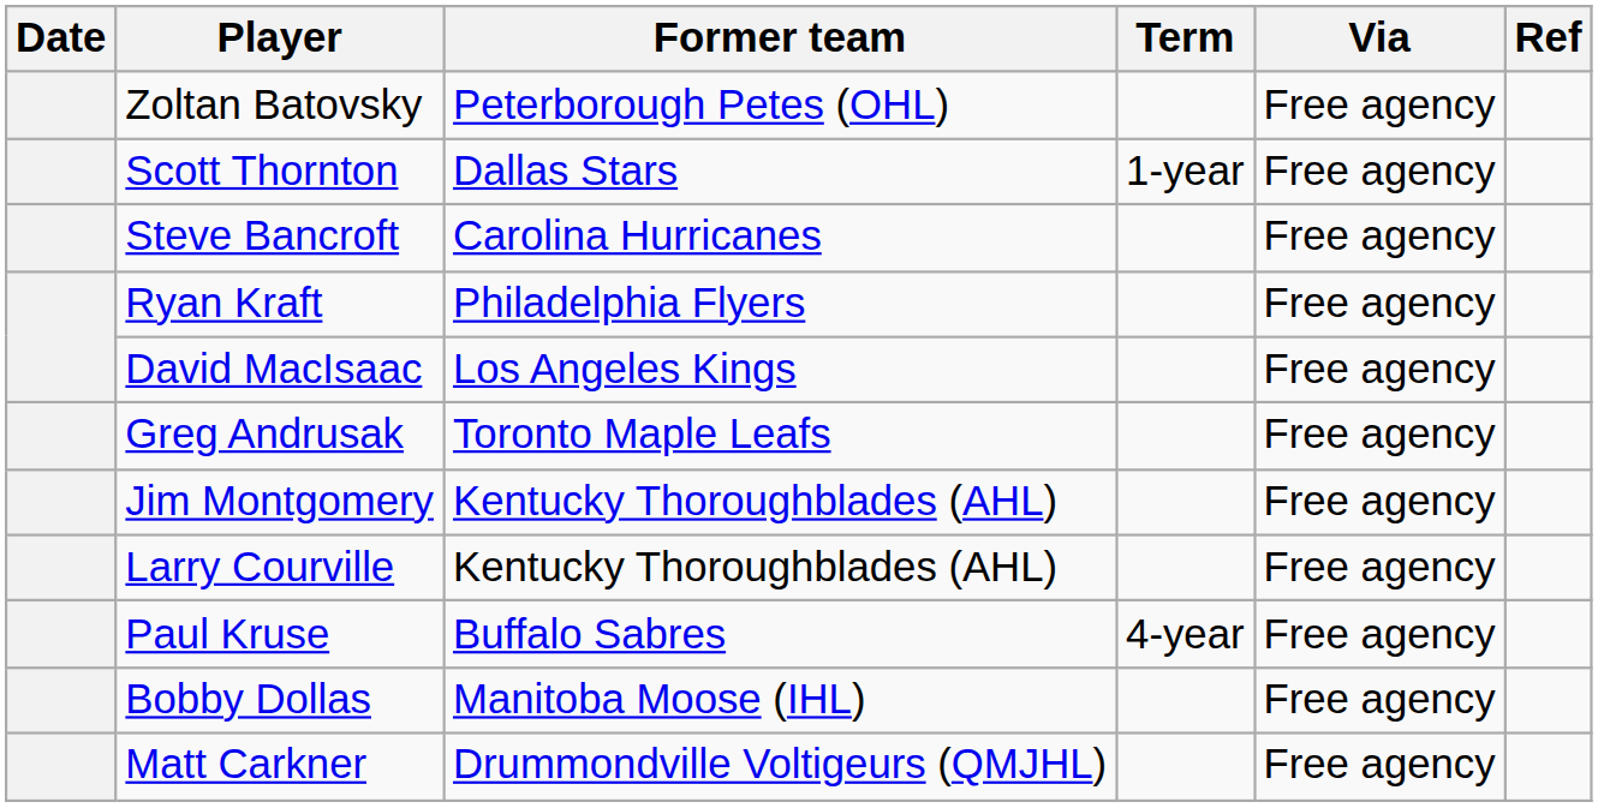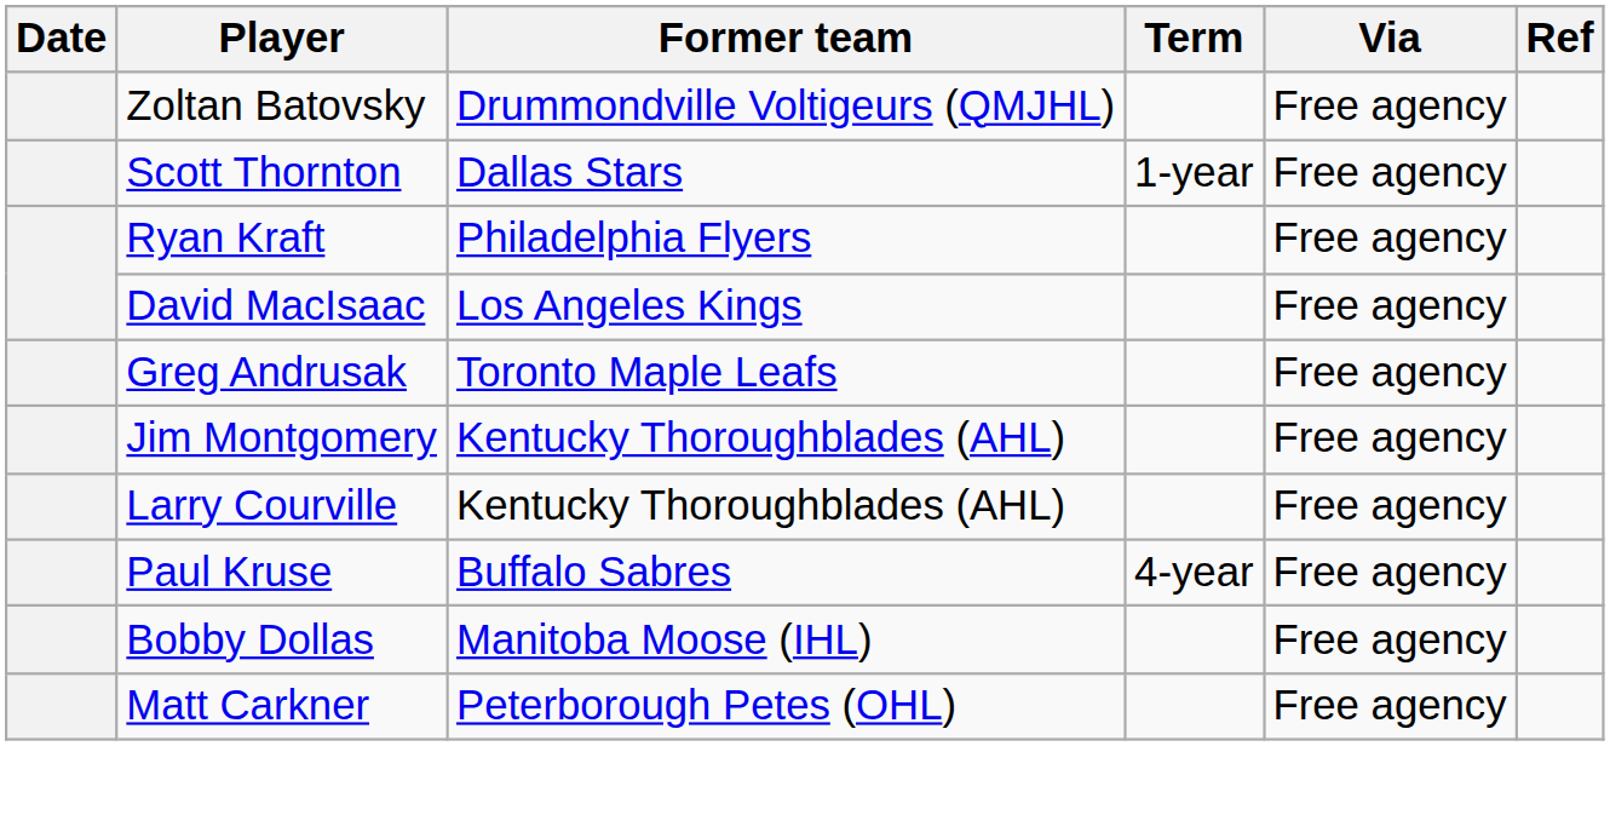Zoltan Batovsky | Former team: Peterborough Petes (OHL) -> Drummondville Voltigeurs (QMJHL)
- row: Steve Bancroft | Carolina Hurricanes | Free agency
Matt Carkner | Former team: Drummondville Voltigeurs (QMJHL) -> Peterborough Petes (OHL)
